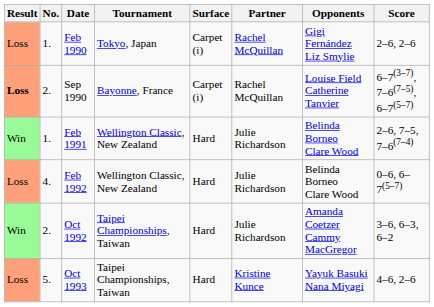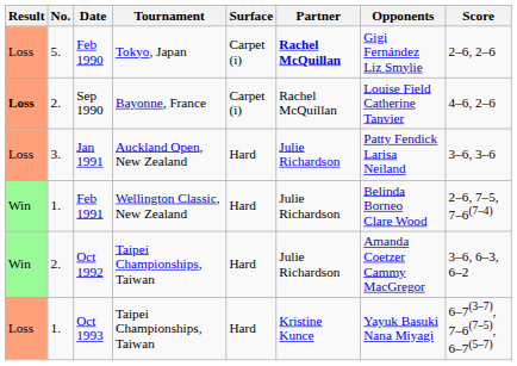Feb 1990 | No.: 1. -> 5.
Feb 1990 | Partner: normal -> bold
Sep 1990 | Score: 6–7(3–7), 7–6(7–5), 6–7(5–7) -> 4–6, 2–6
+ row: Loss | 3. | Jan 1991 | Auckland Open, New Zealand | Hard | Julie Richardson | Patty Fendick Larisa Neiland | 3–6, 3–6
- row: Loss | 4. | Feb 1992 | Wellington Classic, New Zealand | Hard | Julie Richardson | Belinda Borneo Clare Wood | 0–6, 6–7(5–7)
Oct 1993 | No.: 5. -> 1.
Oct 1993 | Score: 4–6, 2–6 -> 6–7(3–7), 7–6(7–5), 6–7(5–7)
